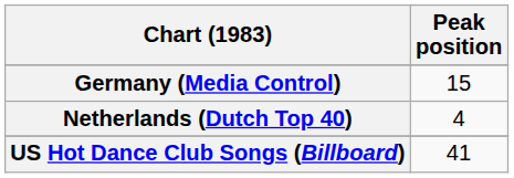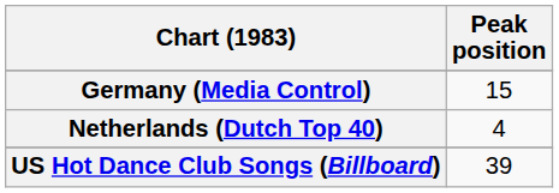US Hot Dance Club Songs (Billboard) | Peak position: 41 -> 39
